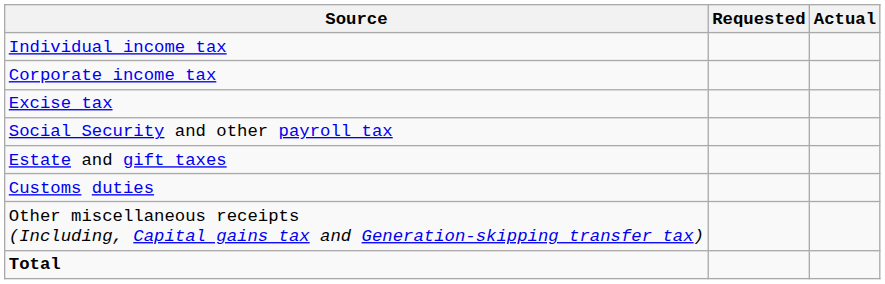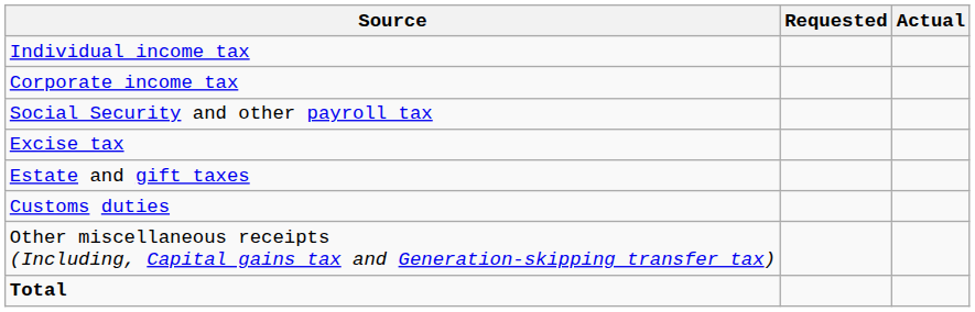rows swapped: Social Security and other payroll tax <-> Excise tax
